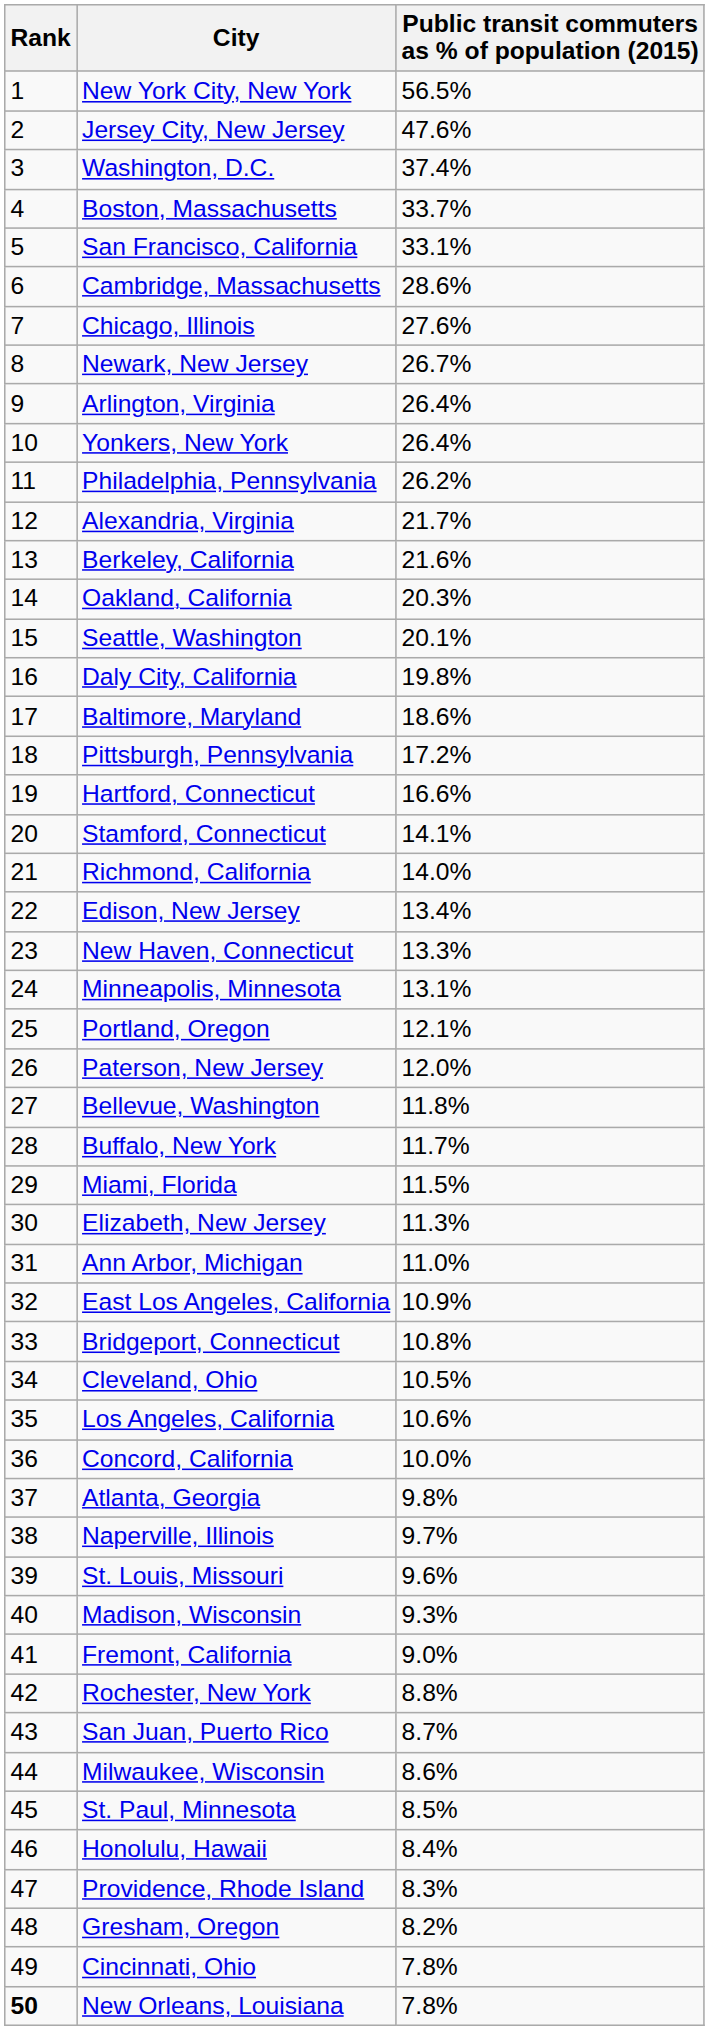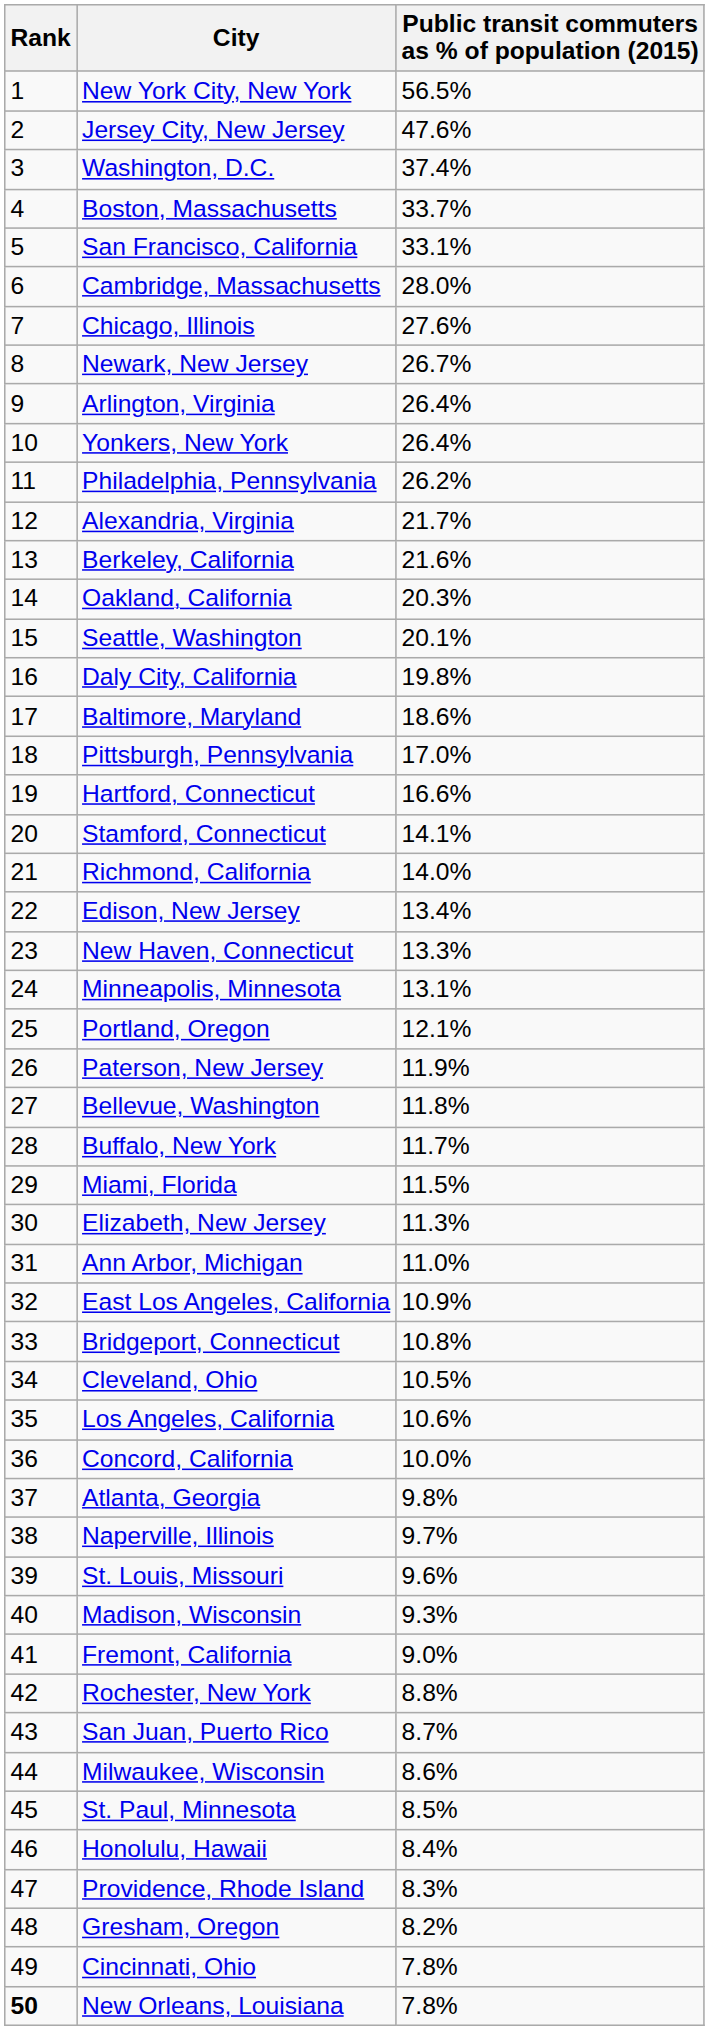Cambridge, Massachusetts | Public transit commuters as % of population (2015): 28.6% -> 28.0%
Pittsburgh, Pennsylvania | Public transit commuters as % of population (2015): 17.2% -> 17.0%
Paterson, New Jersey | Public transit commuters as % of population (2015): 12.0% -> 11.9%
